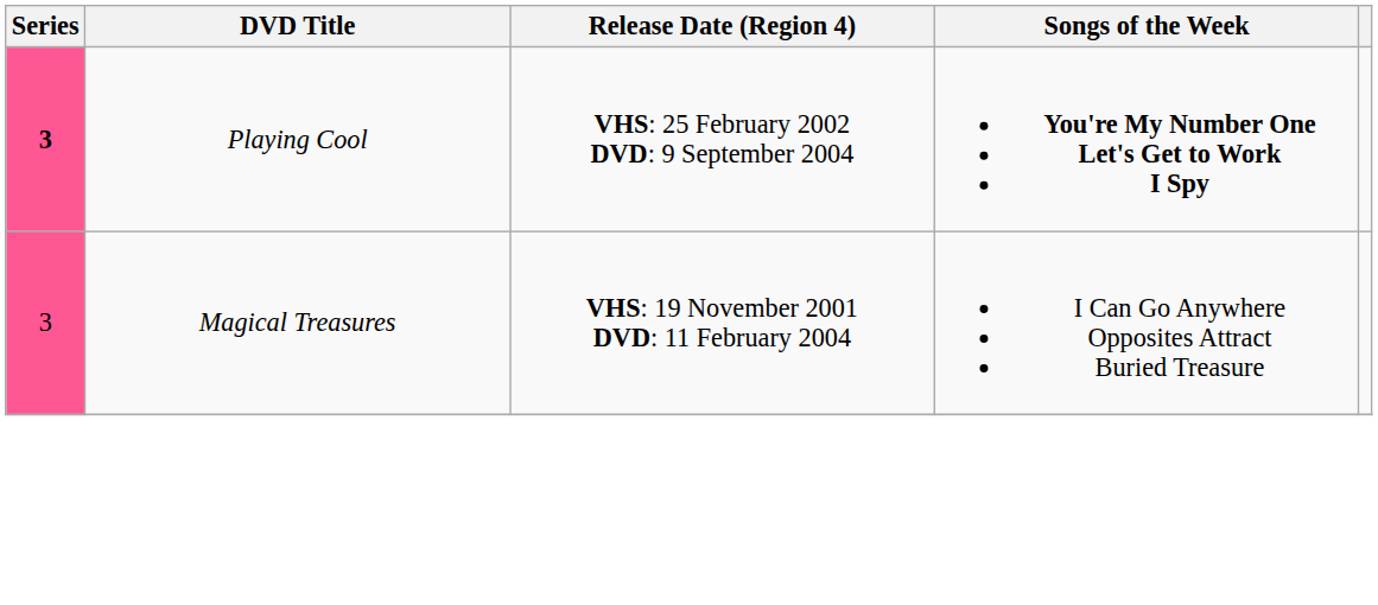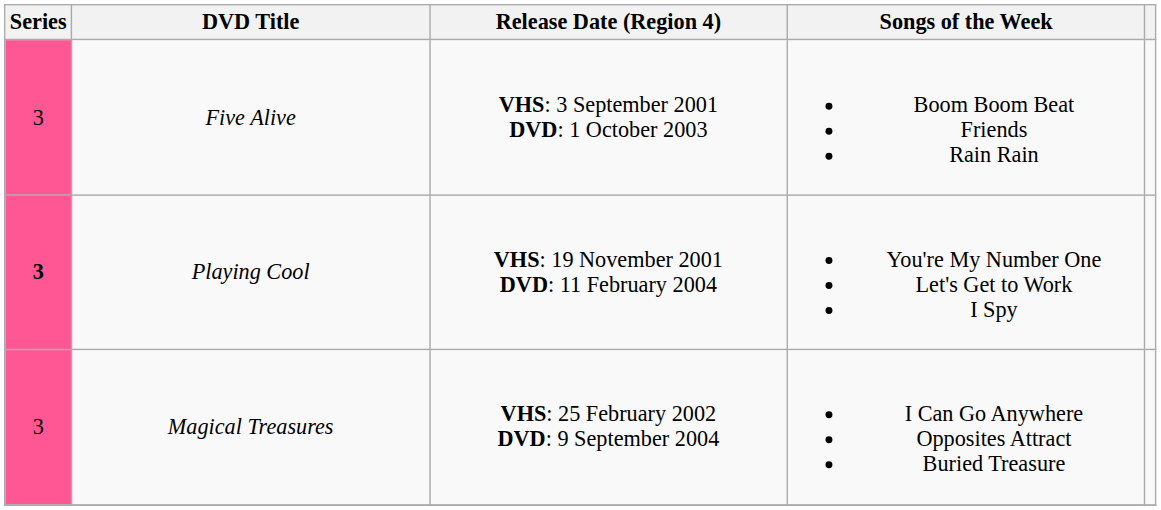+ row: 3 | Five Alive | VHS: 3 September 2001 DVD: 1 October 2003 | Boom Boom Beat Friends Rain Rain
Playing Cool | Release Date (Region 4): VHS: 25 February 2002 DVD: 9 September 2004 -> VHS: 19 November 2001 DVD: 11 February 2004
Playing Cool | Songs of the Week: bold -> normal
Magical Treasures | Release Date (Region 4): VHS: 19 November 2001 DVD: 11 February 2004 -> VHS: 25 February 2002 DVD: 9 September 2004
